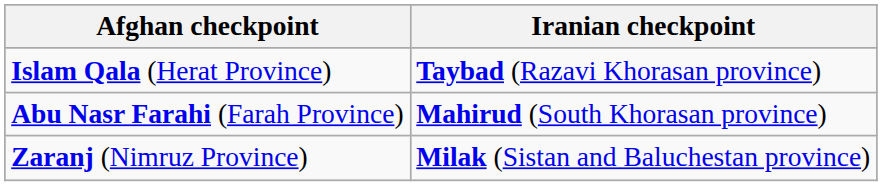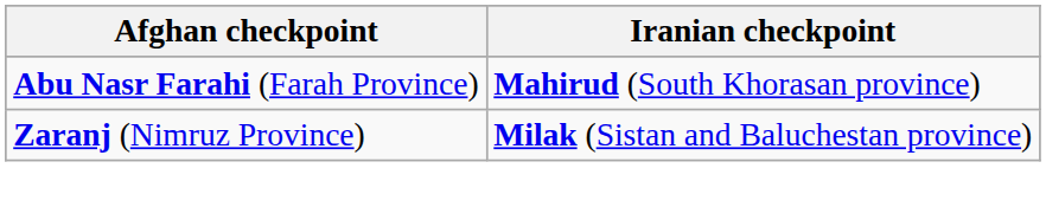- row: Islam Qala (Herat Province) | Taybad (Razavi Khorasan province)
